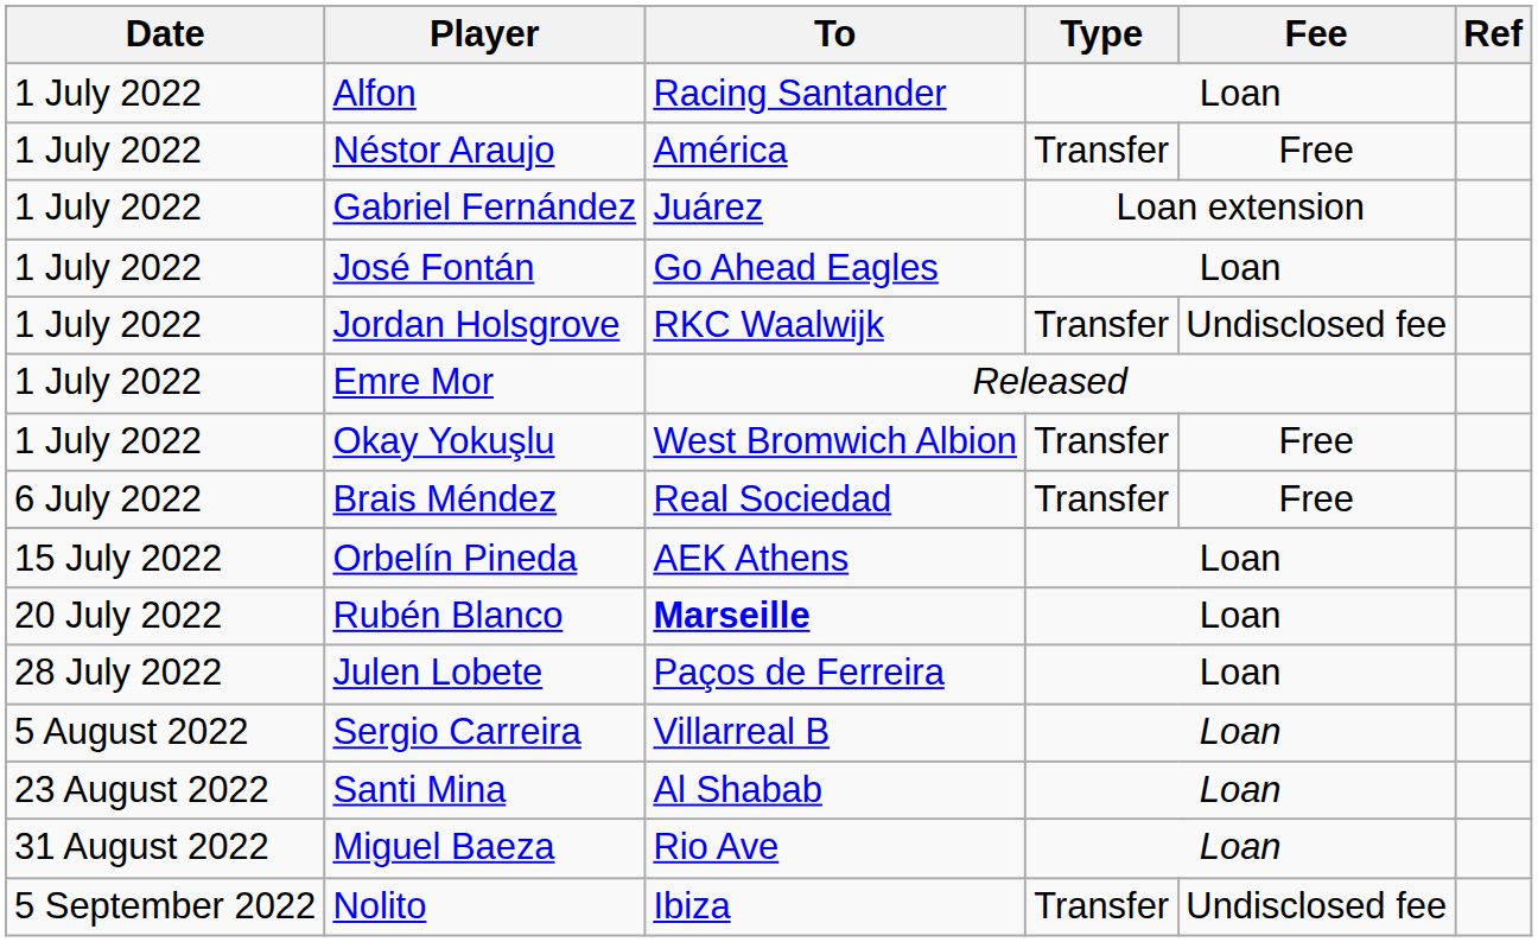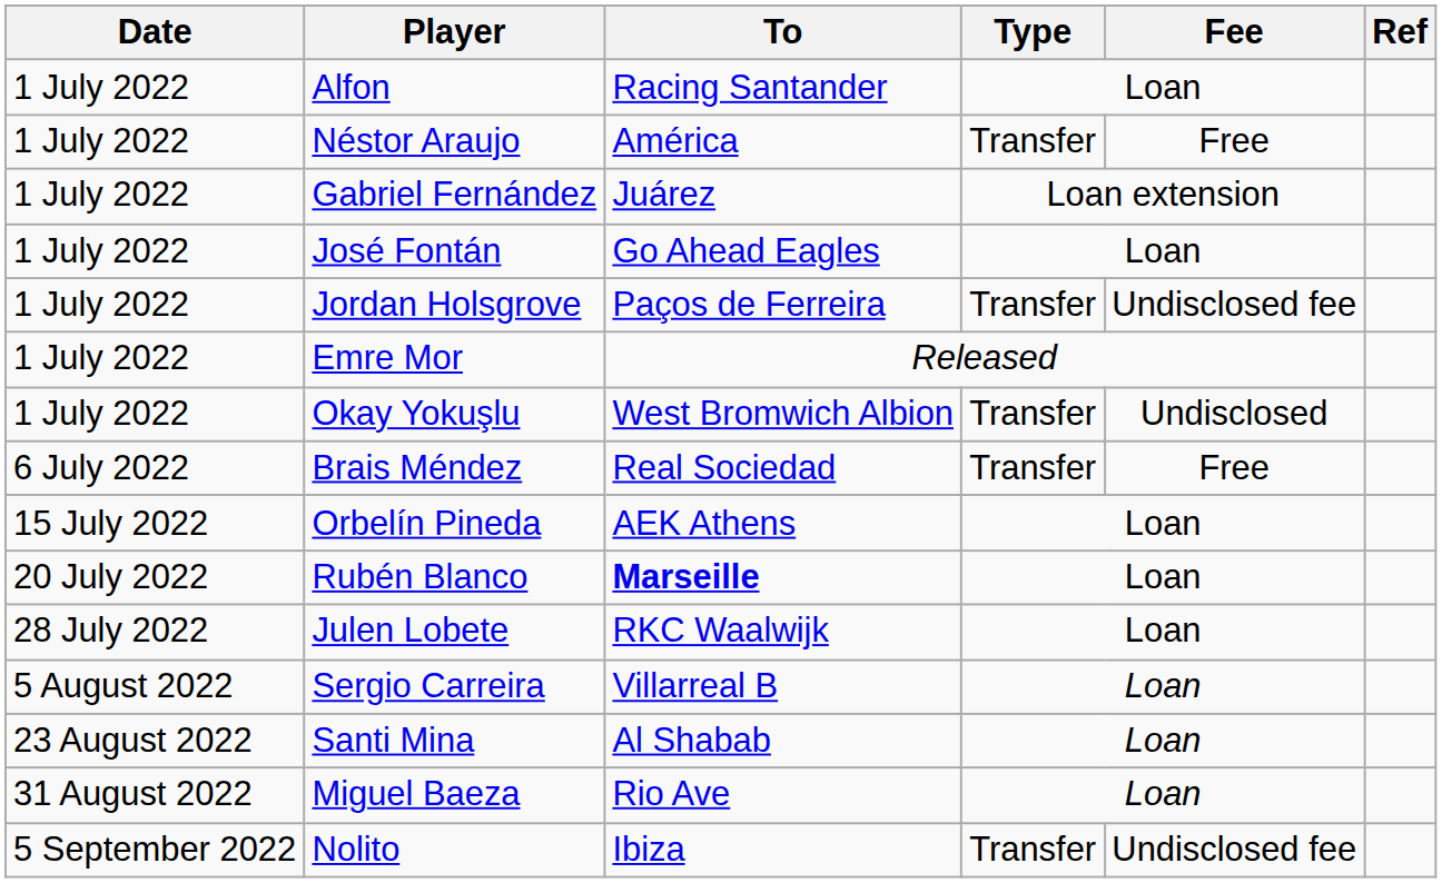Jordan Holsgrove | To: RKC Waalwijk -> Paços de Ferreira
Okay Yokuşlu | Fee: Free -> Undisclosed
Julen Lobete | To: Paços de Ferreira -> RKC Waalwijk
